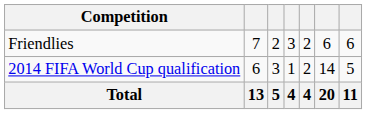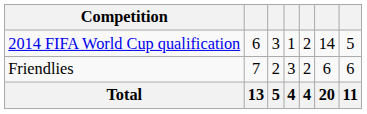rows swapped: 2014 FIFA World Cup qualification <-> Friendlies
